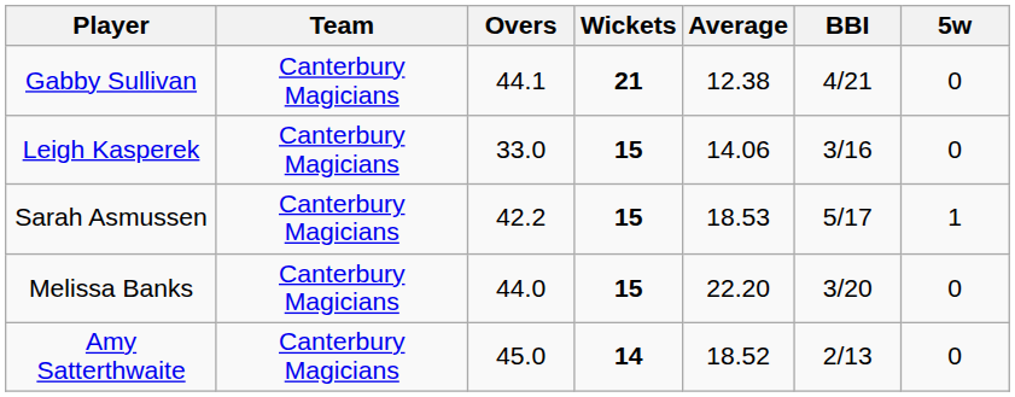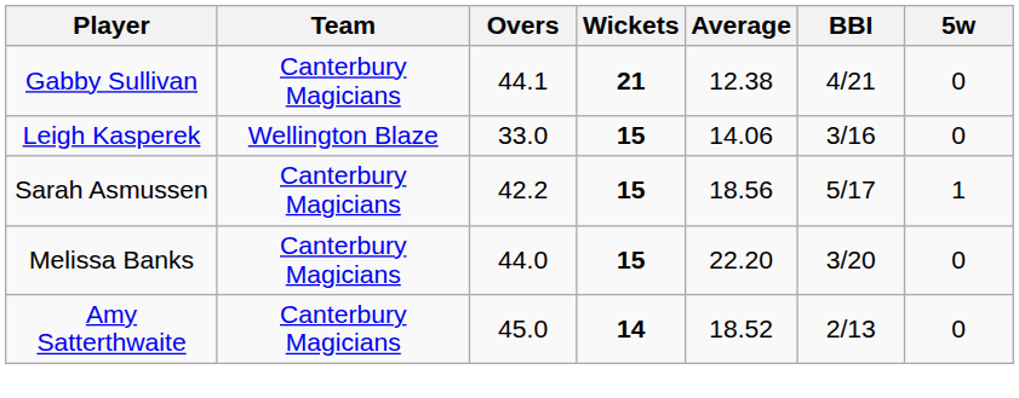Leigh Kasperek | Team: Canterbury Magicians -> Wellington Blaze
Sarah Asmussen | Average: 18.53 -> 18.56
